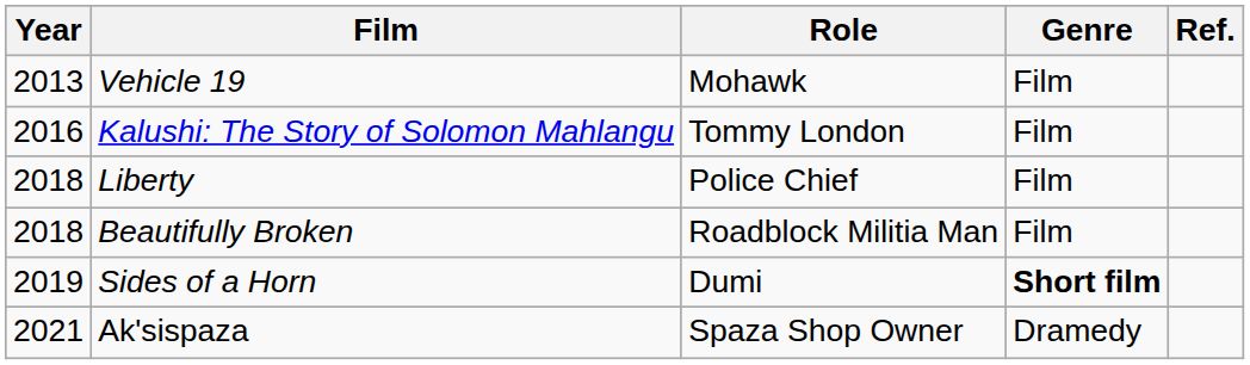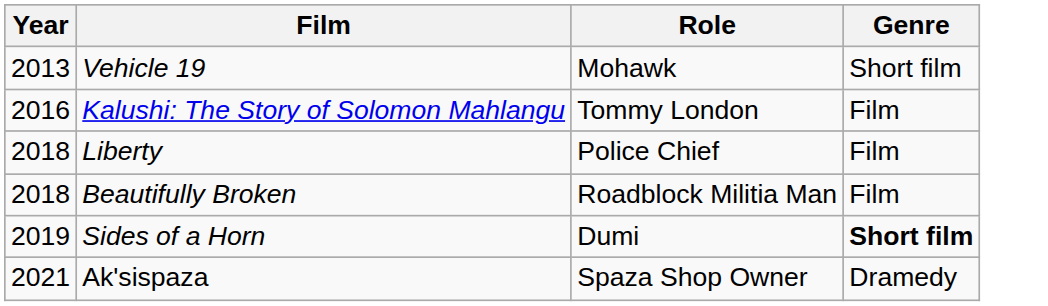- column: Ref.
Vehicle 19 | Genre: Film -> Short film
